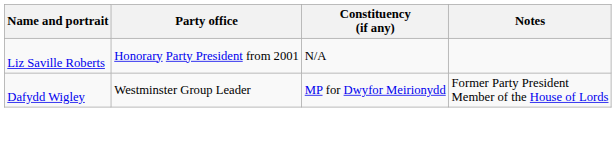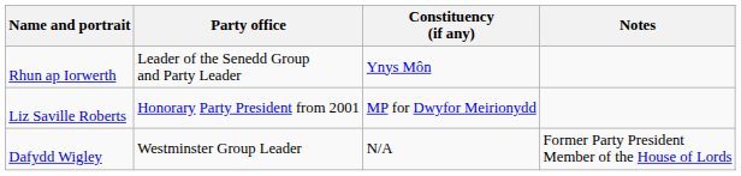+ row: Rhun ap Iorwerth | Leader of the Senedd Group and Party Leader | Ynys Môn
Liz Saville Roberts | Constituency (if any): N/A -> MP for Dwyfor Meirionydd
Dafydd Wigley | Constituency (if any): MP for Dwyfor Meirionydd -> N/A
